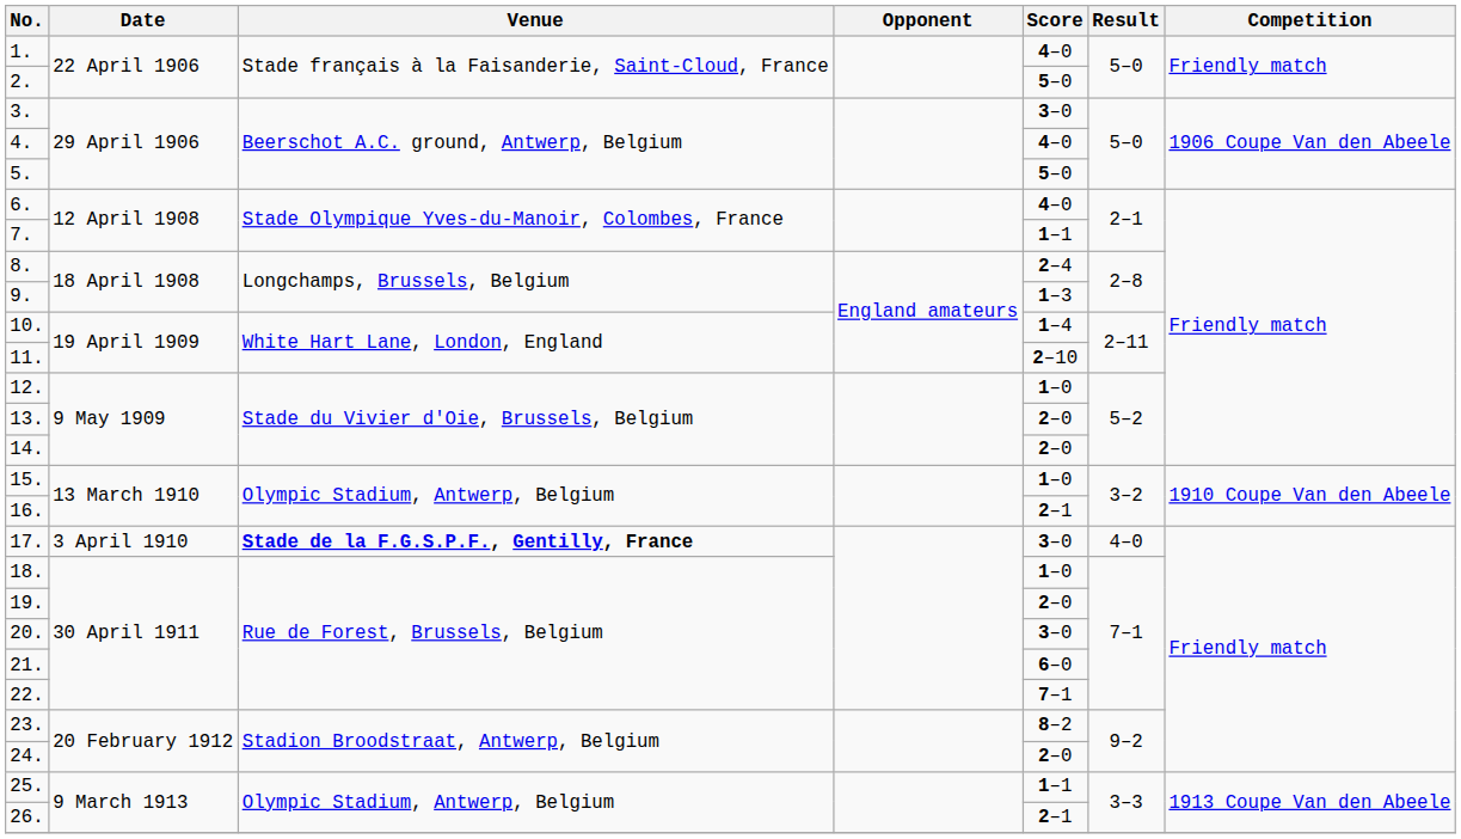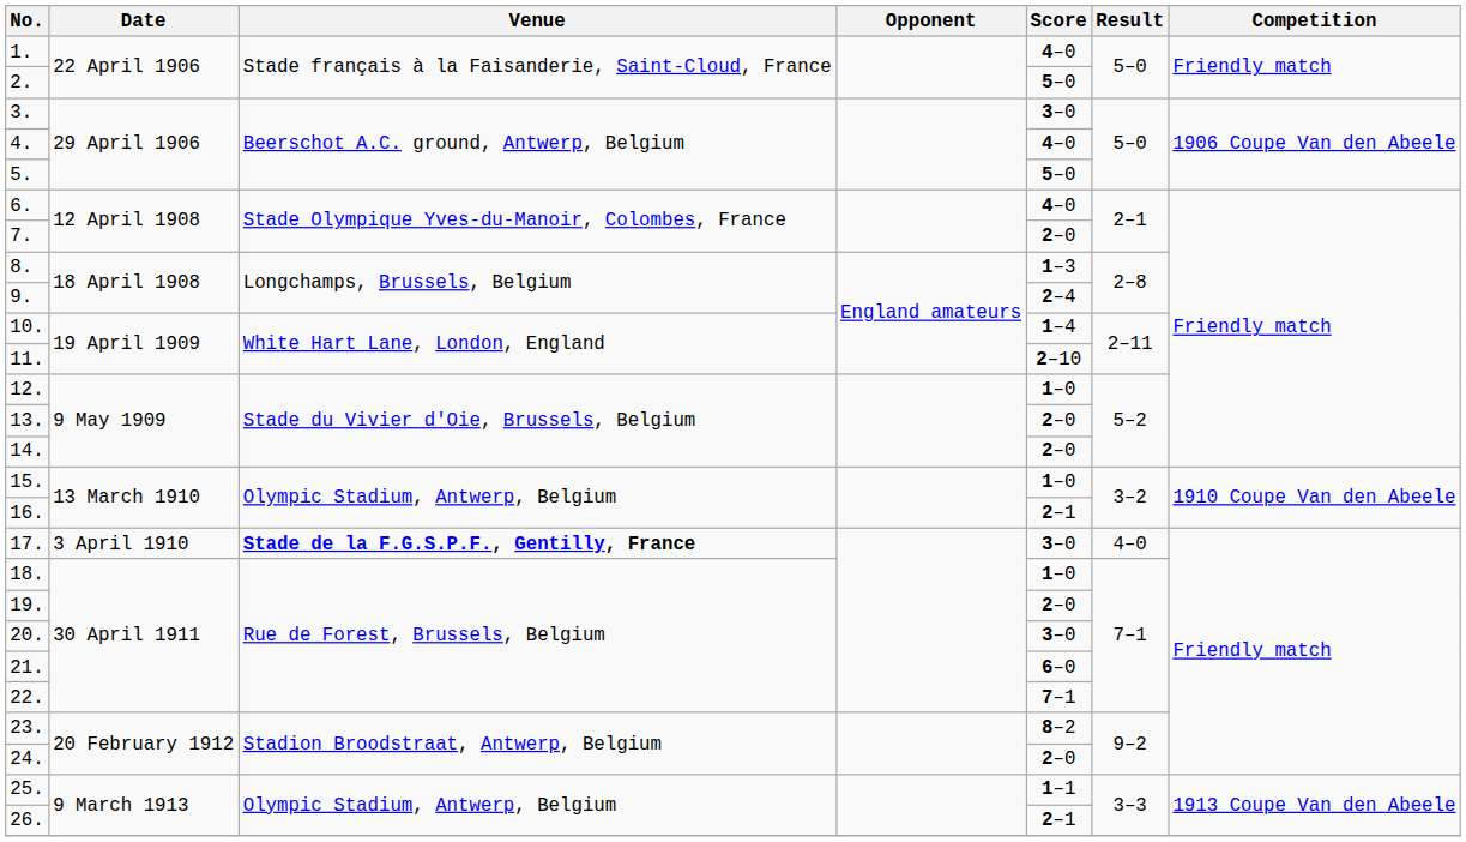7. | Score: 1–1 -> 2–0
8. | Score: 2–4 -> 1–3
9. | Score: 1–3 -> 2–4
